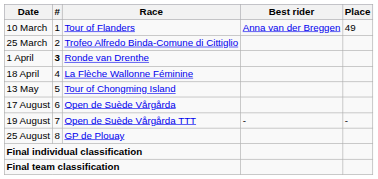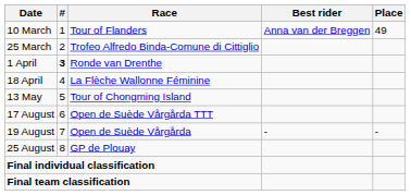17 August | Race: Open de Suède Vårgårda -> Open de Suède Vårgårda TTT
19 August | Race: Open de Suède Vårgårda TTT -> Open de Suède Vårgårda
